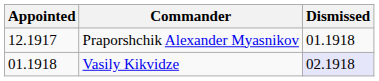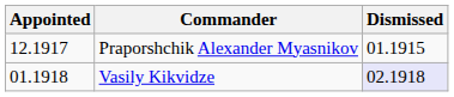Praporshchik Alexander Myasnikov | Dismissed: 01.1918 -> 01.1915
